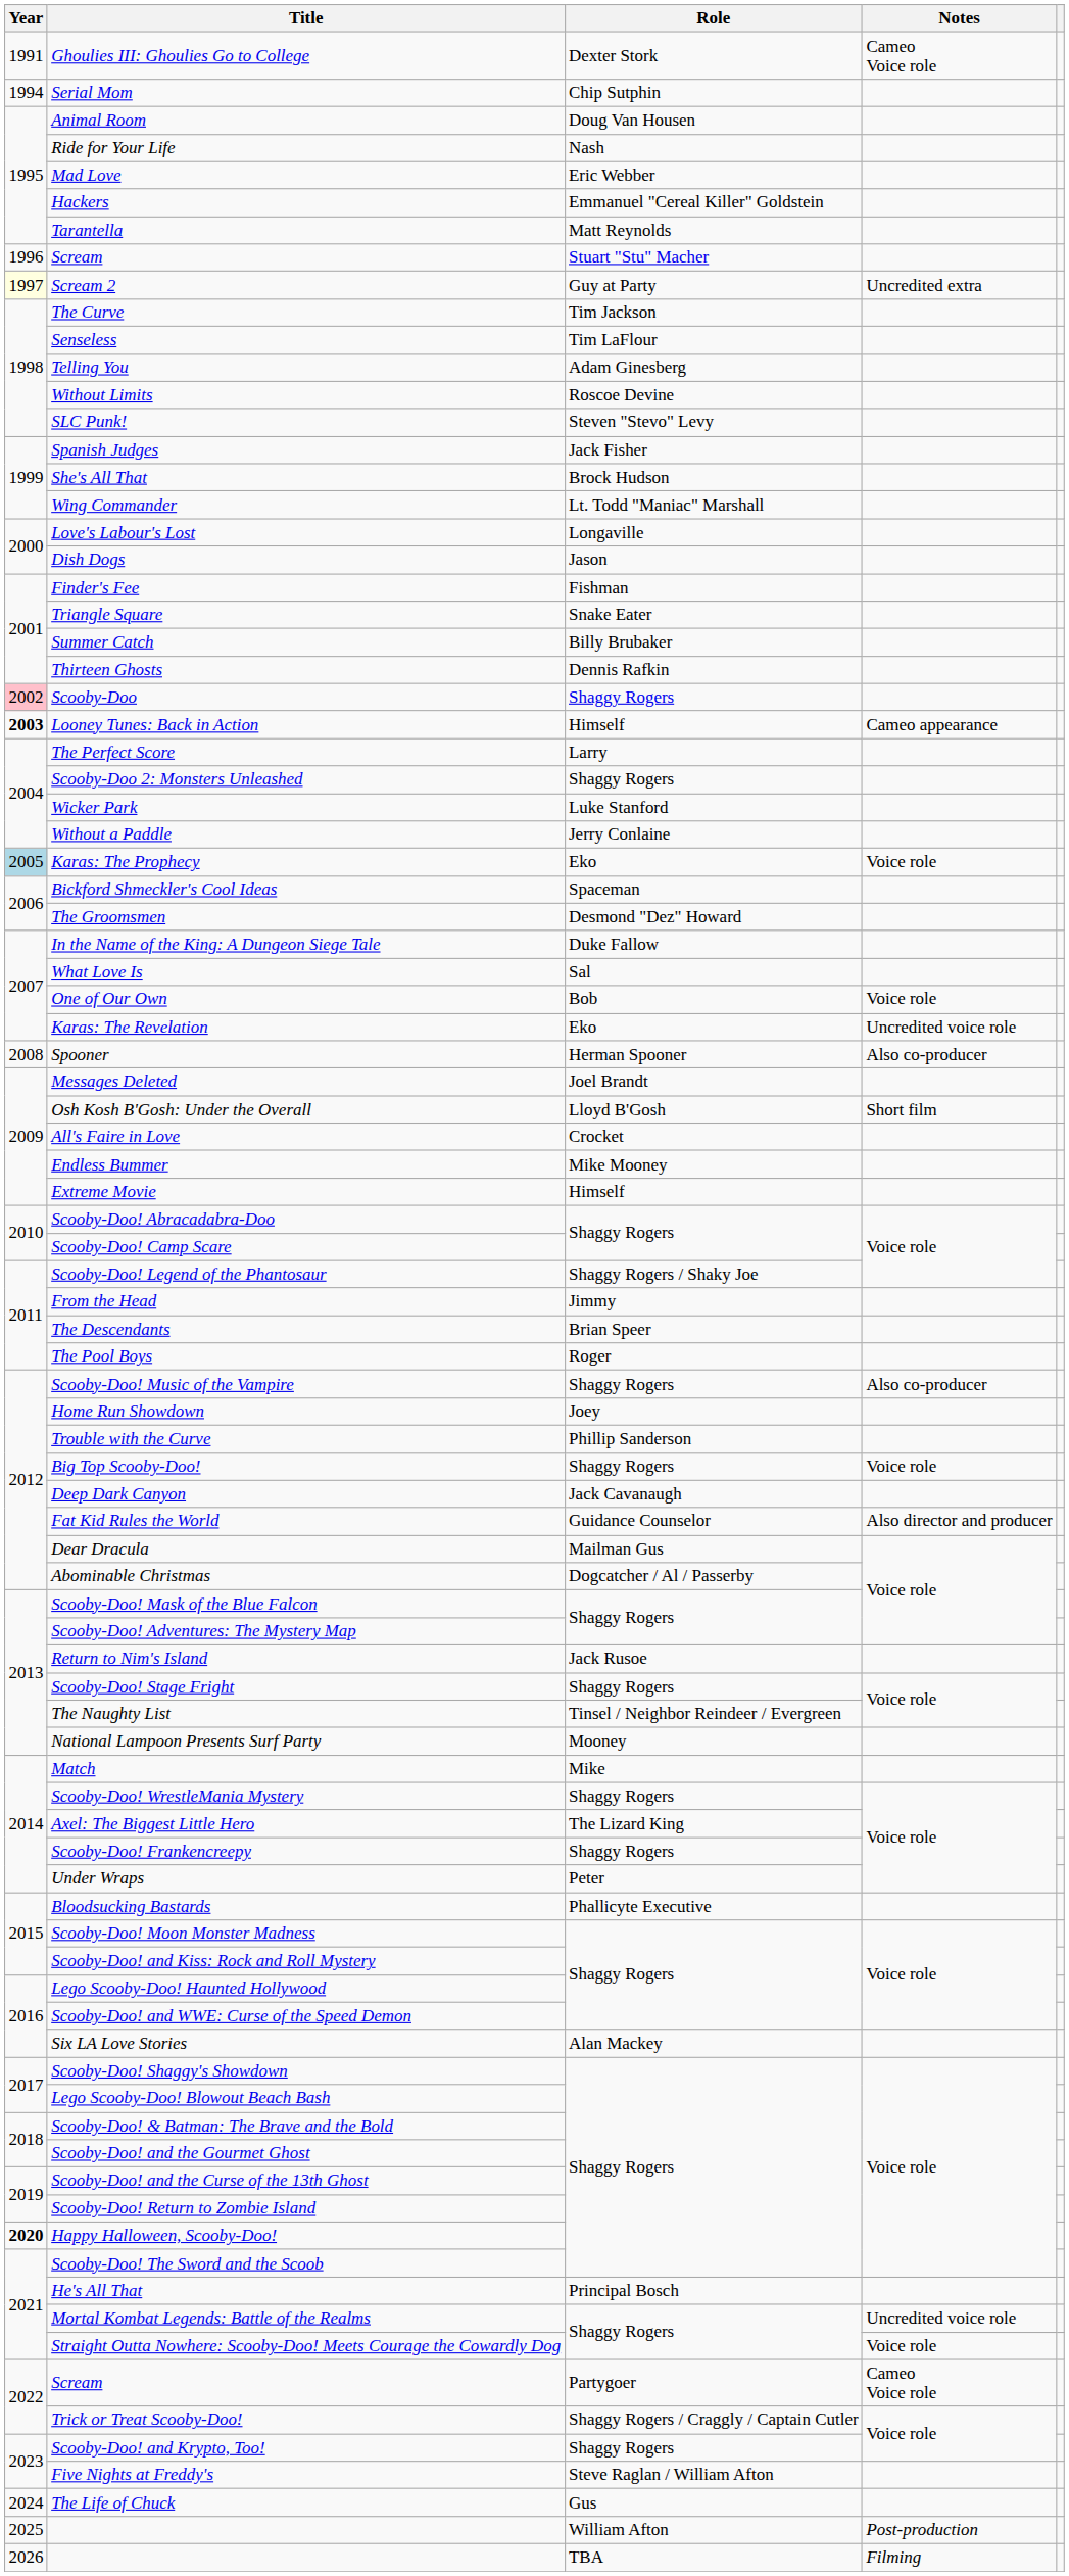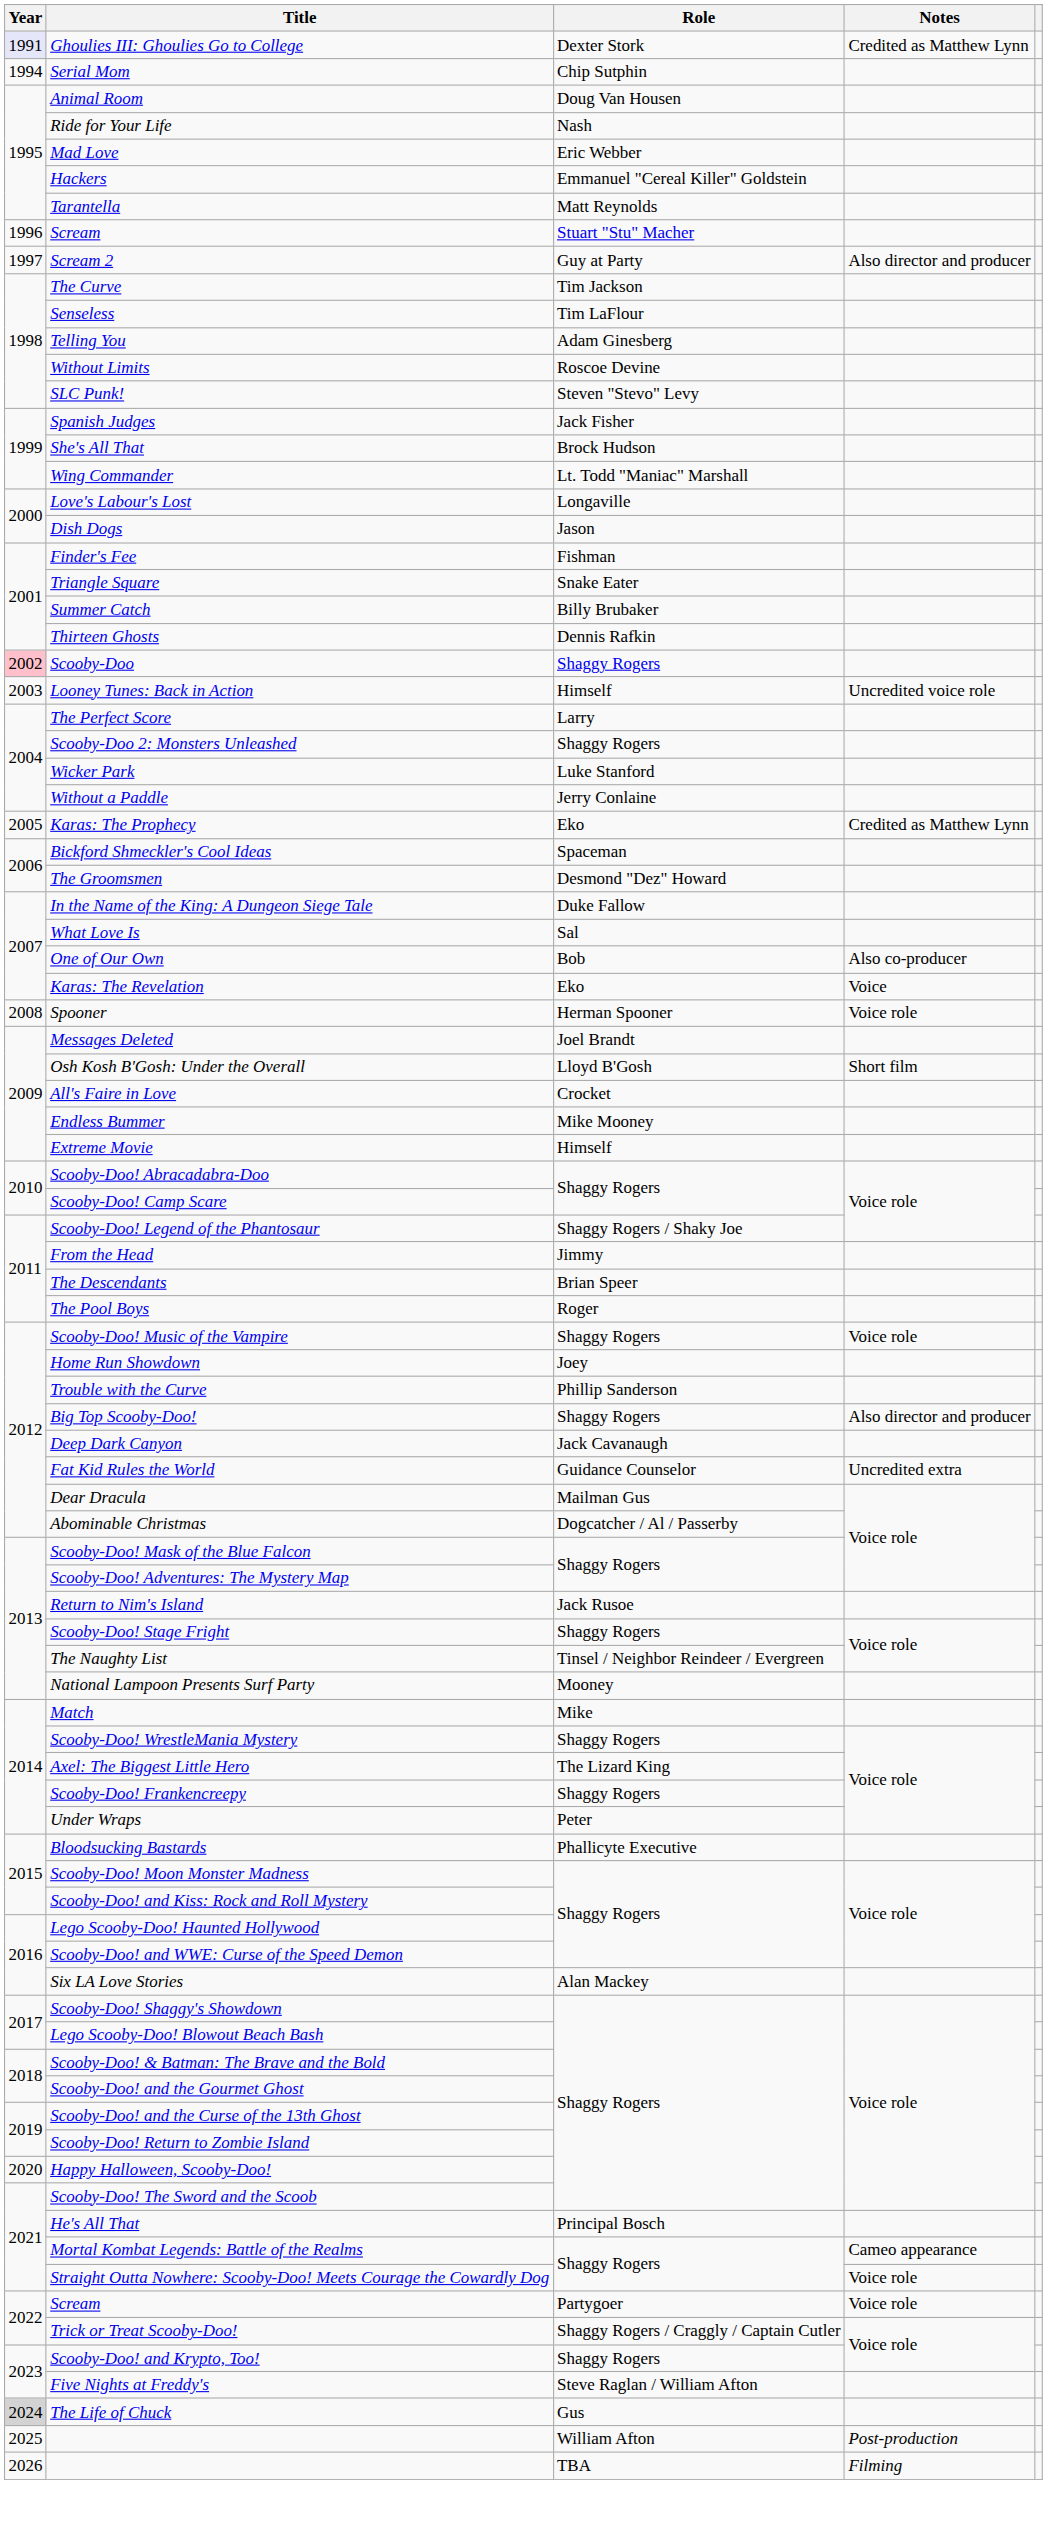Ghoulies III: Ghoulies Go to College | Year: no background -> lavender background
Ghoulies III: Ghoulies Go to College | Notes: Cameo Voice role -> Credited as Matthew Lynn
Scream 2 | Year: lightyellow background -> no background
Scream 2 | Notes: Uncredited extra -> Also director and producer
Looney Tunes: Back in Action | Year: bold -> normal
Looney Tunes: Back in Action | Notes: Cameo appearance -> Uncredited voice role
Karas: The Prophecy | Year: lightblue background -> no background
Karas: The Prophecy | Notes: Voice role -> Credited as Matthew Lynn
One of Our Own | Notes: Voice role -> Also co-producer
Karas: The Revelation | Notes: Uncredited voice role -> Voice
Spooner | Notes: Also co-producer -> Voice role
Scooby-Doo! Music of the Vampire | Notes: Also co-producer -> Voice role
Big Top Scooby-Doo! | Notes: Voice role -> Also director and producer
Fat Kid Rules the World | Notes: Also director and producer -> Uncredited extra
Happy Halloween, Scooby-Doo! | Year: bold -> normal
Mortal Kombat Legends: Battle of the Realms | Notes: Uncredited voice role -> Cameo appearance
Scream / Partygoer | Notes: Cameo Voice role -> Voice role
The Life of Chuck | Year: no background -> lightgrey background
